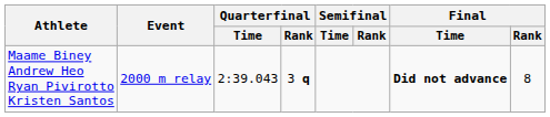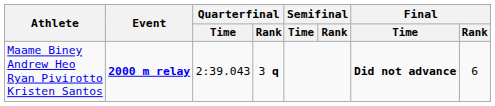Maame Biney Andrew Heo Ryan Pivirotto Kristen Santos | Event: normal -> bold
Maame Biney Andrew Heo Ryan Pivirotto Kristen Santos | Final / Rank: 8 -> 6
